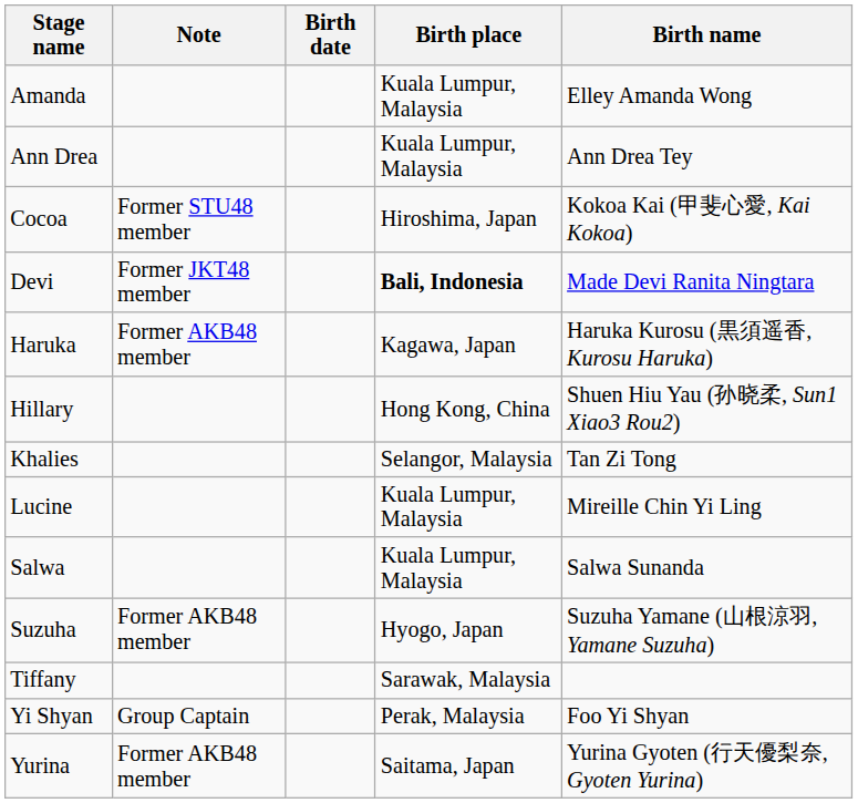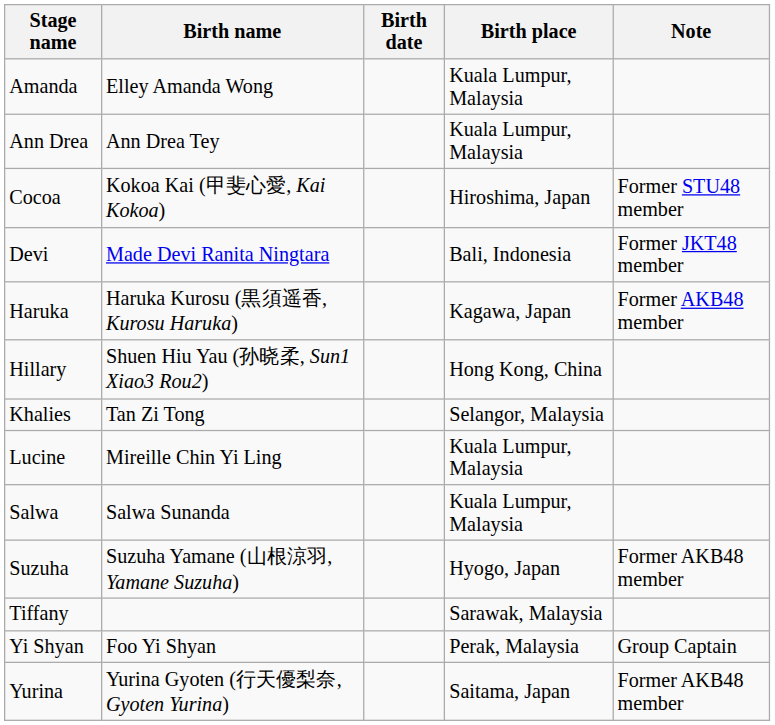columns swapped: Birth name <-> Note
Devi | Birth place: bold -> normal
